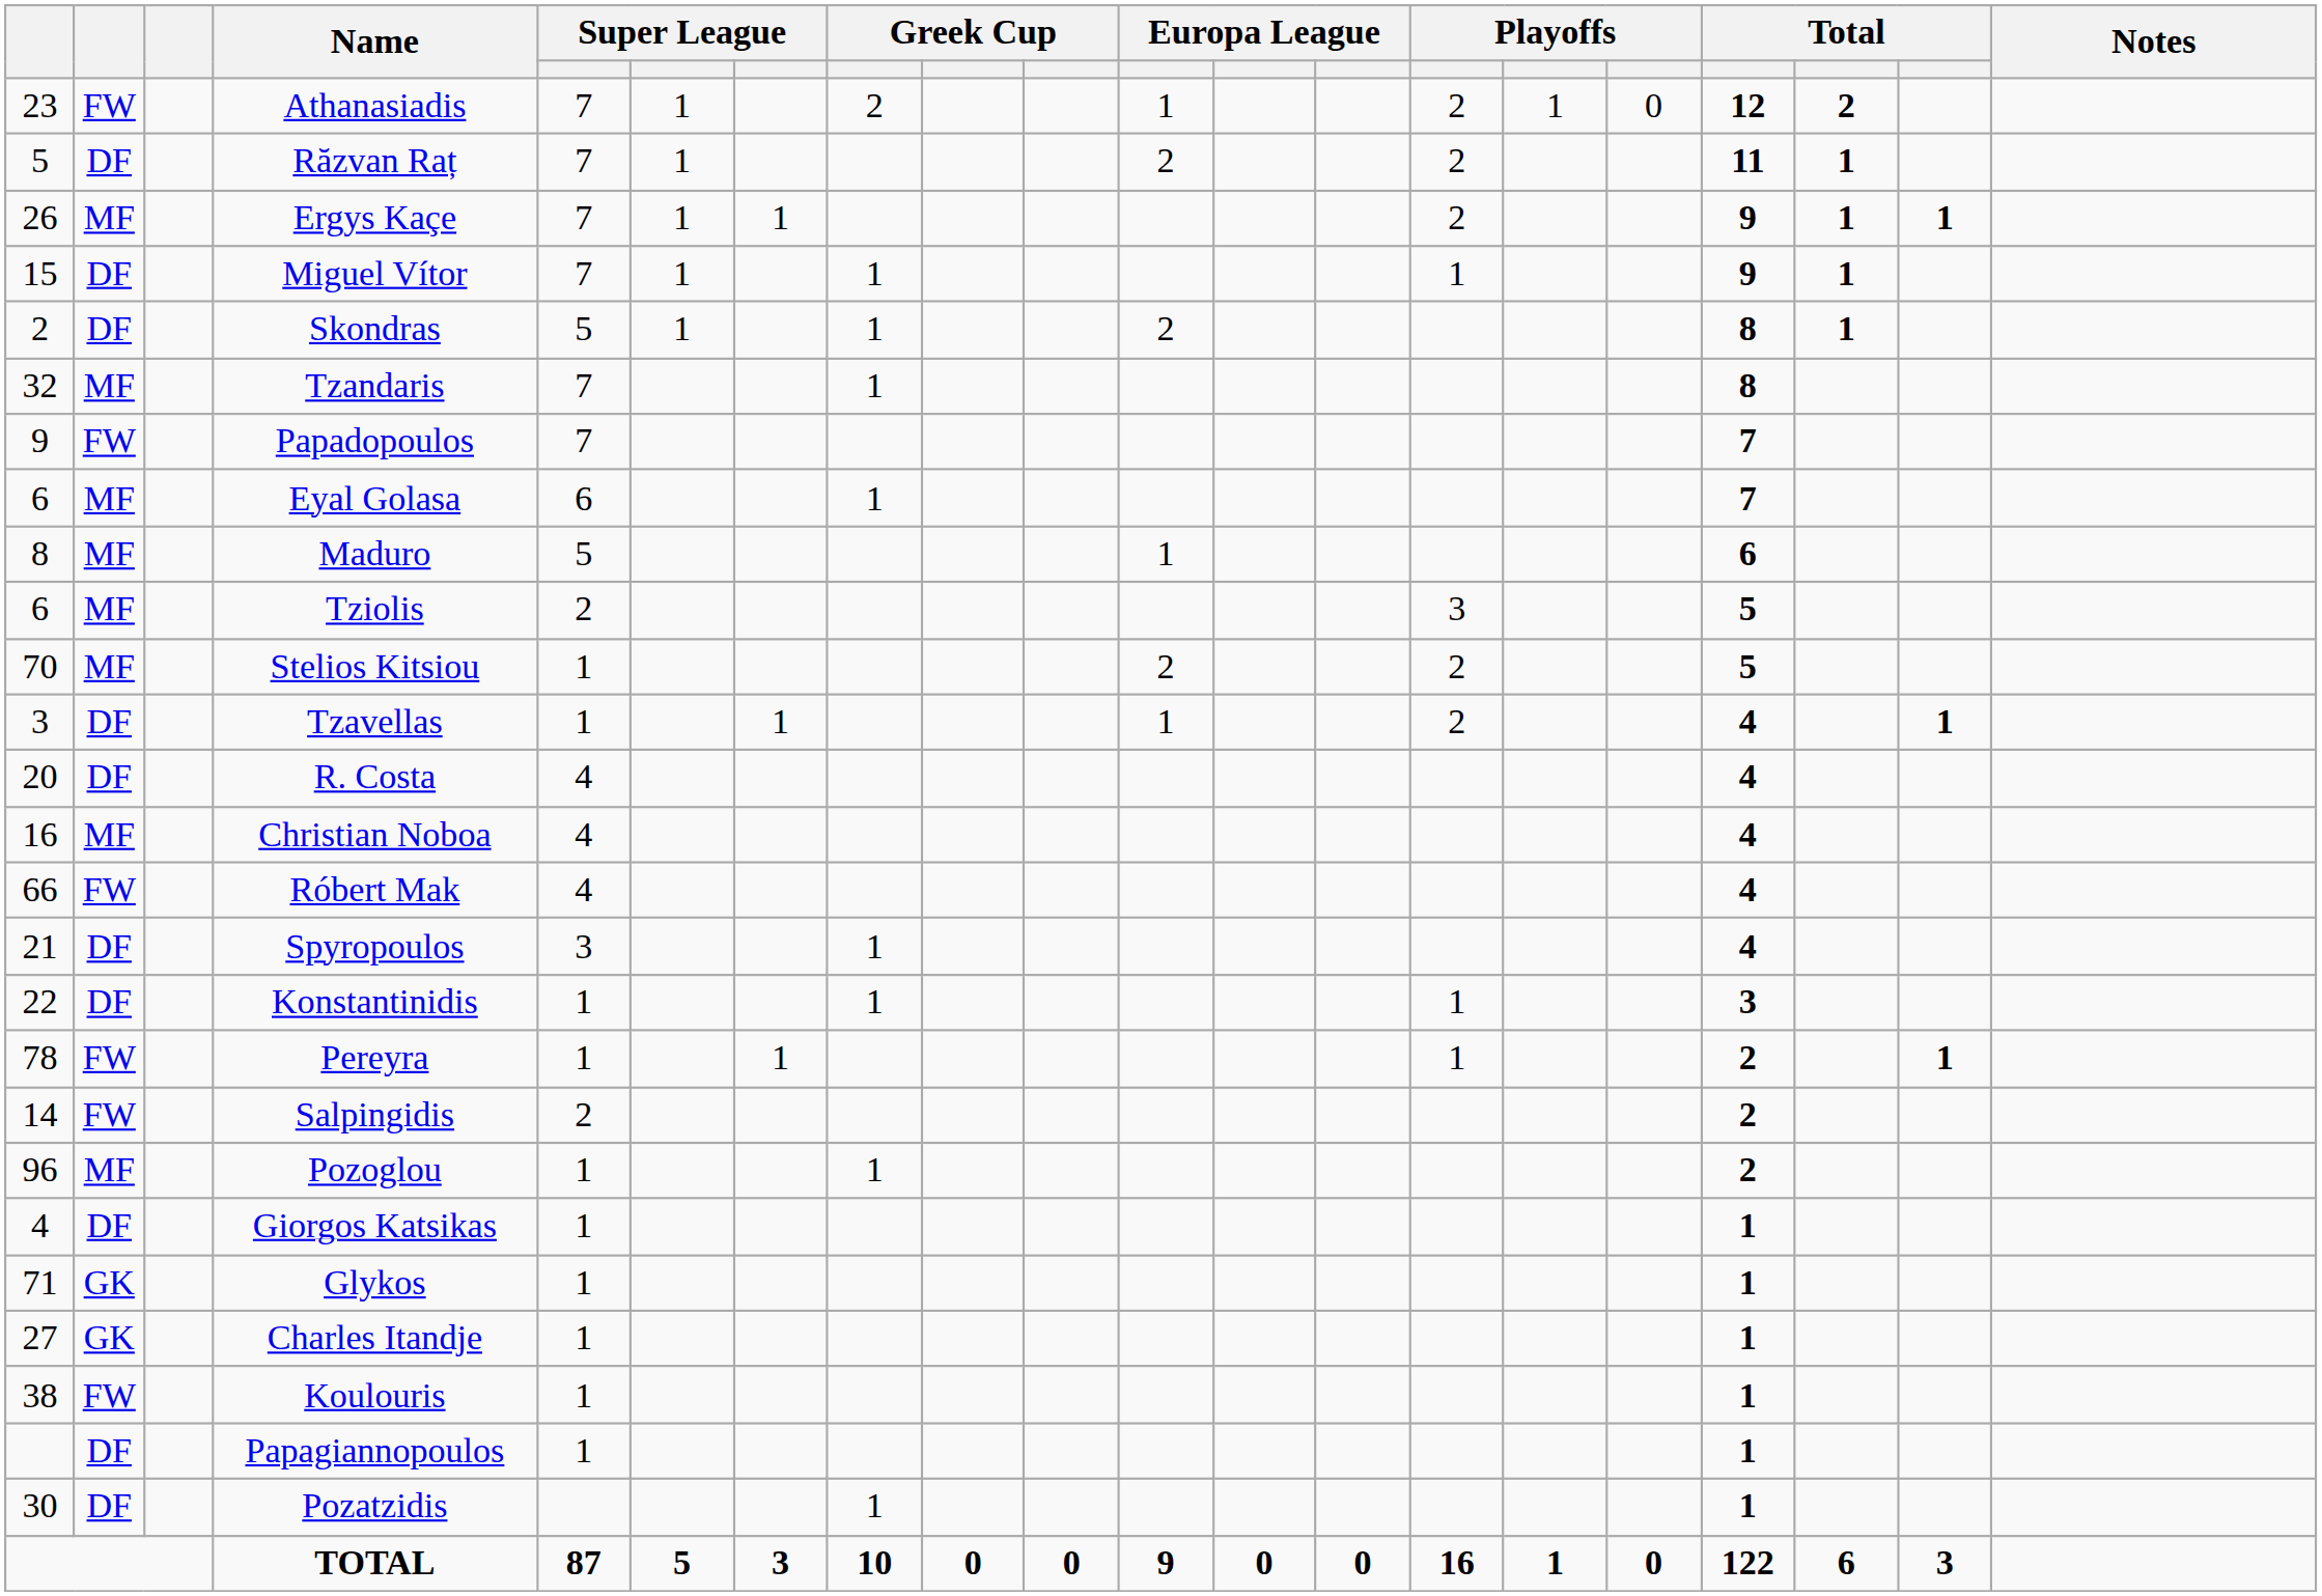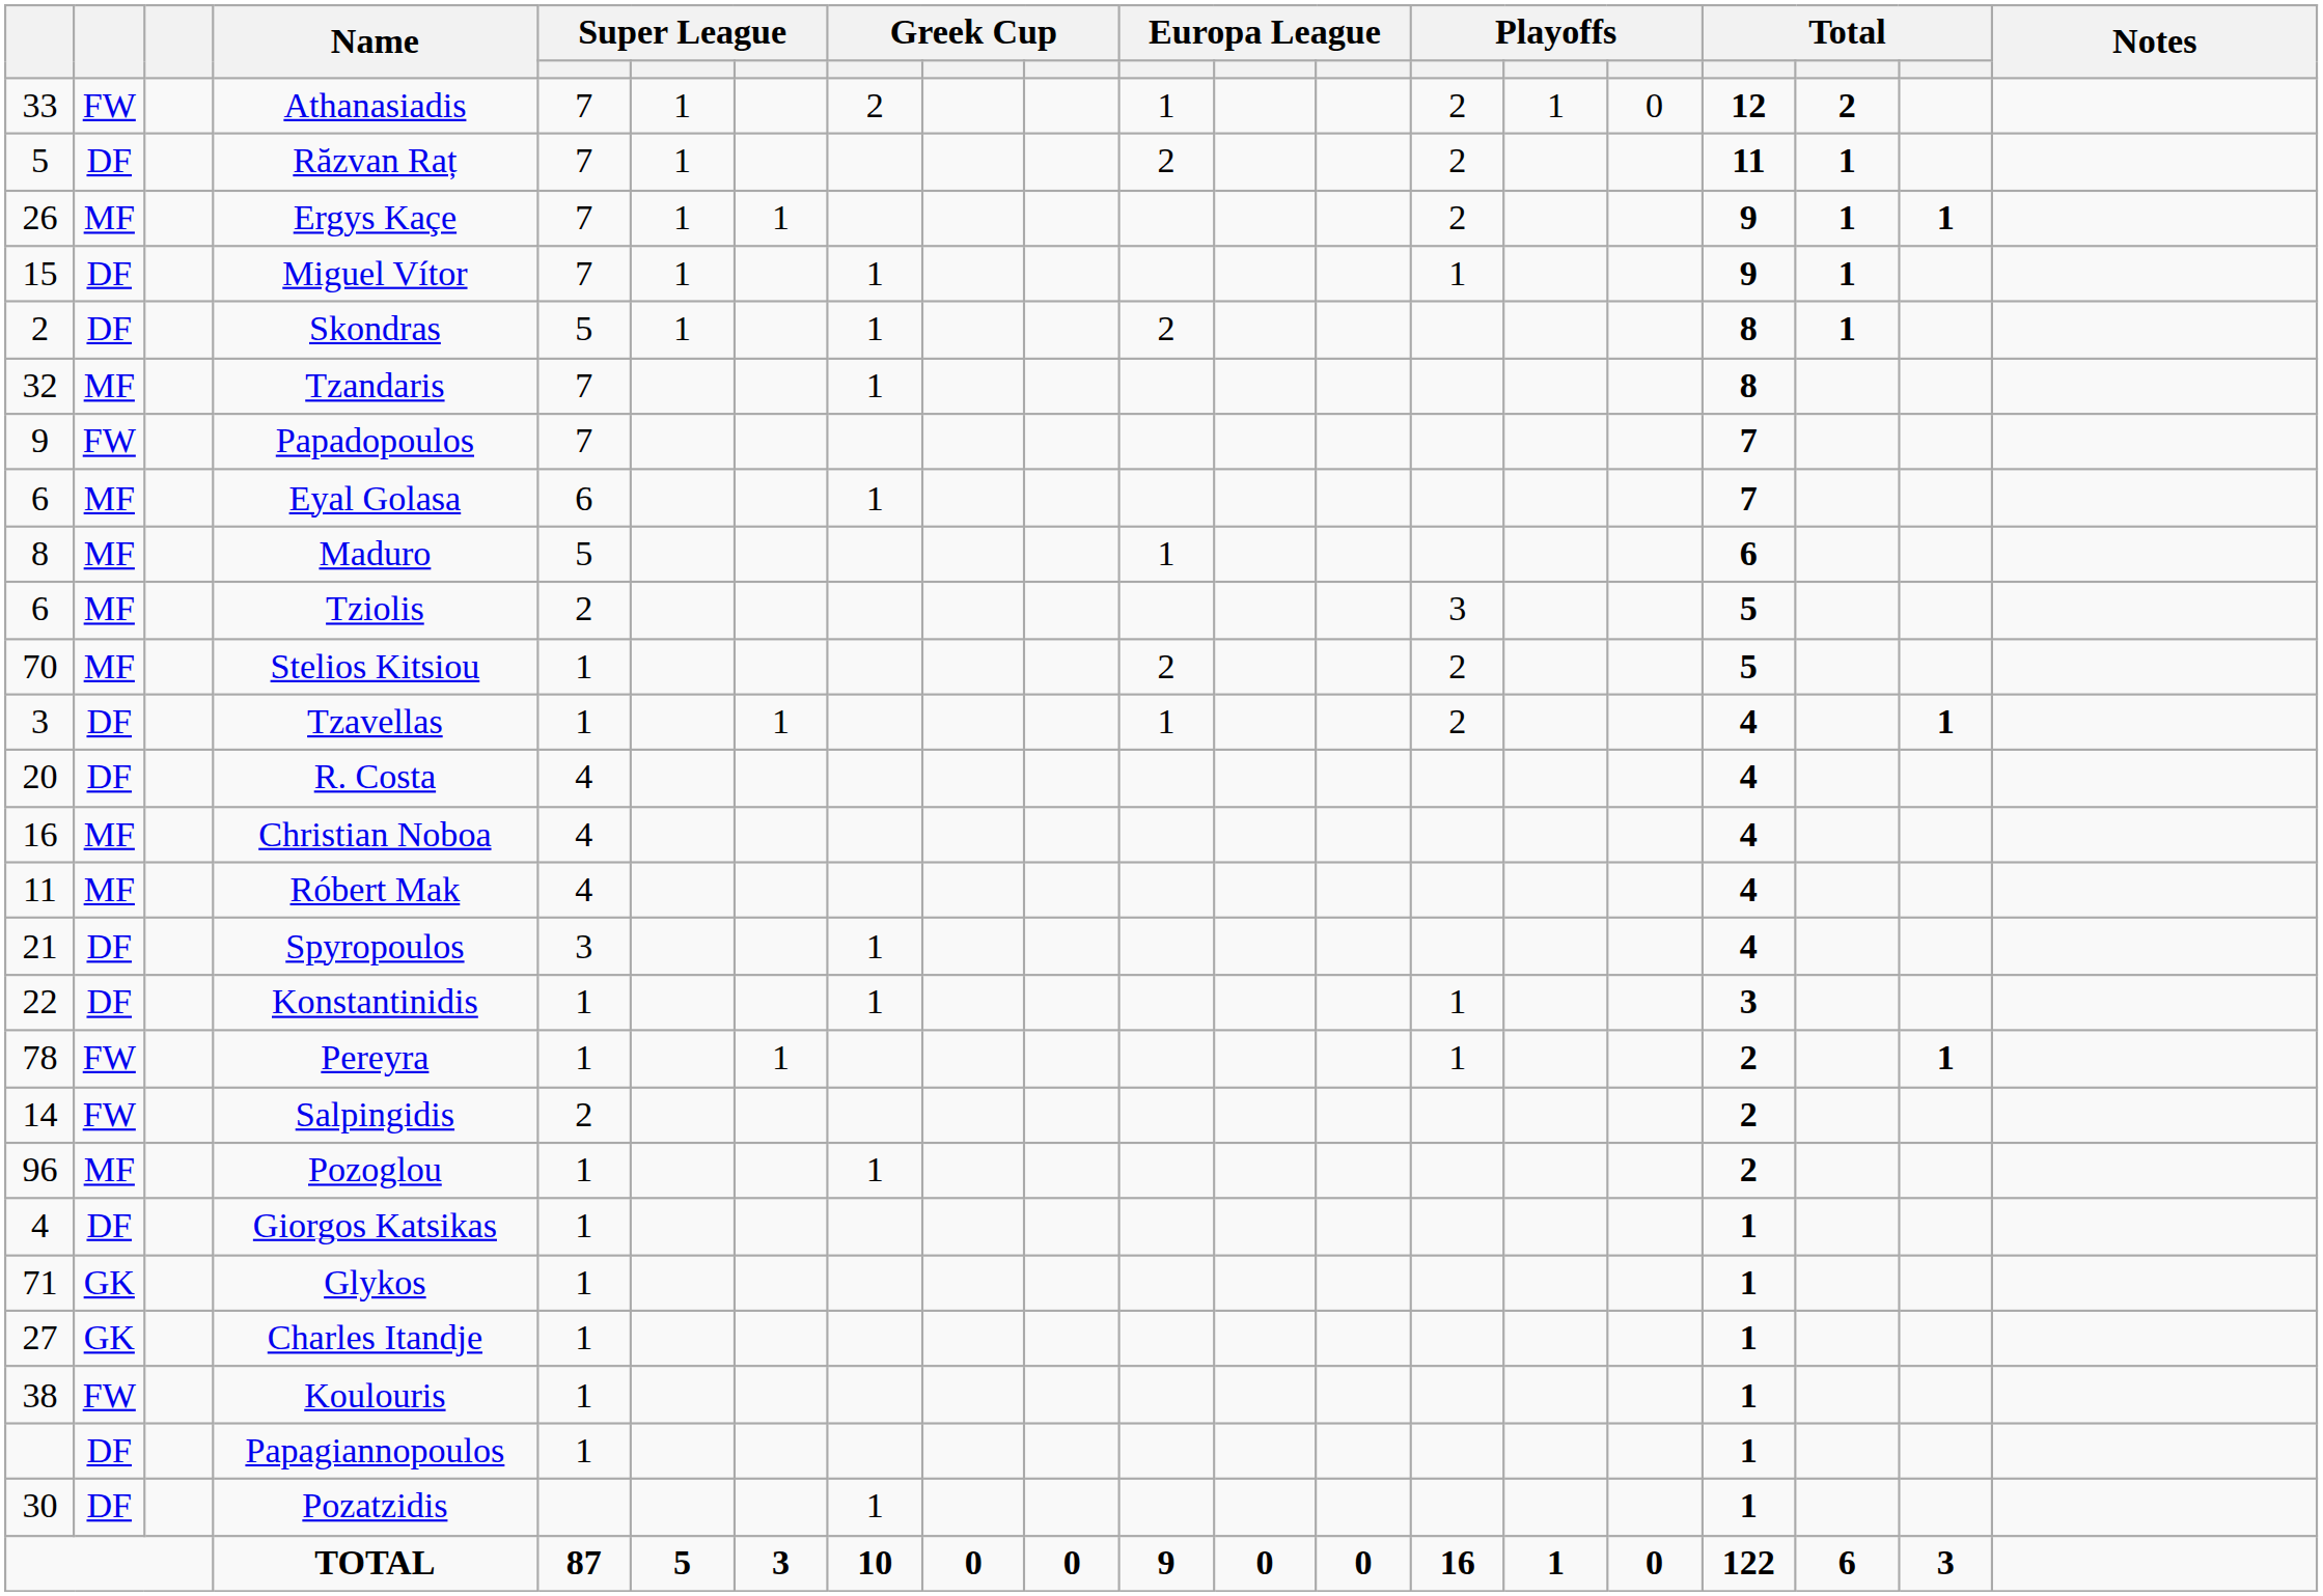Athanasiadis | column 1: 23 -> 33
Róbert Mak | column 1: 66 -> 11
Róbert Mak | column 2: FW -> MF
